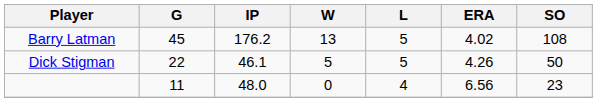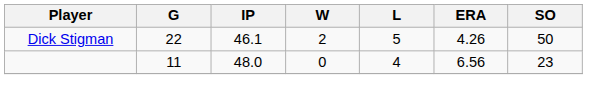- row: Barry Latman | 45 | 176.2 | 13 | 5 | 4.02 | 108
Dick Stigman | W: 5 -> 2
